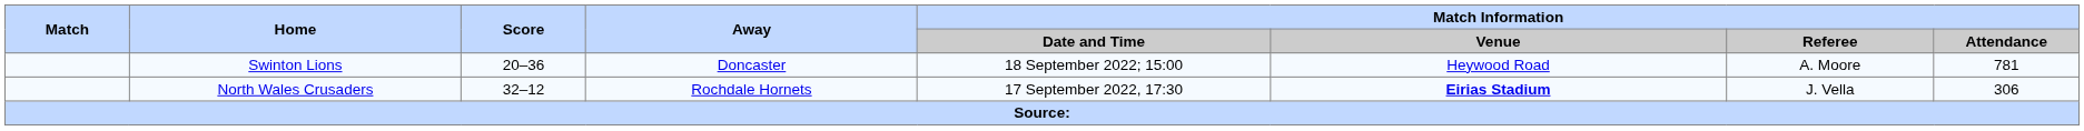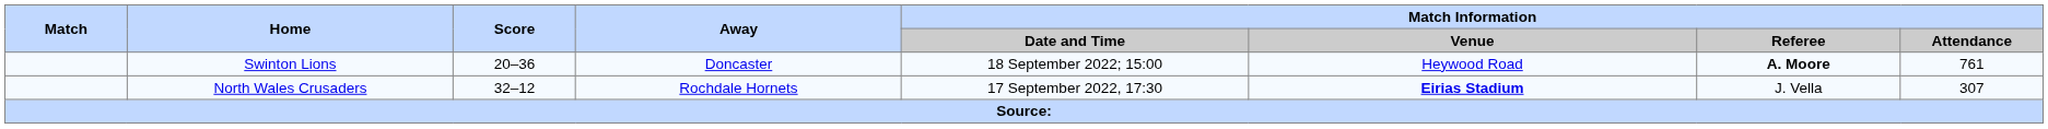Swinton Lions | Match Information / Referee: normal -> bold
Swinton Lions | Match Information / Attendance: 781 -> 761
North Wales Crusaders | Match Information / Attendance: 306 -> 307
